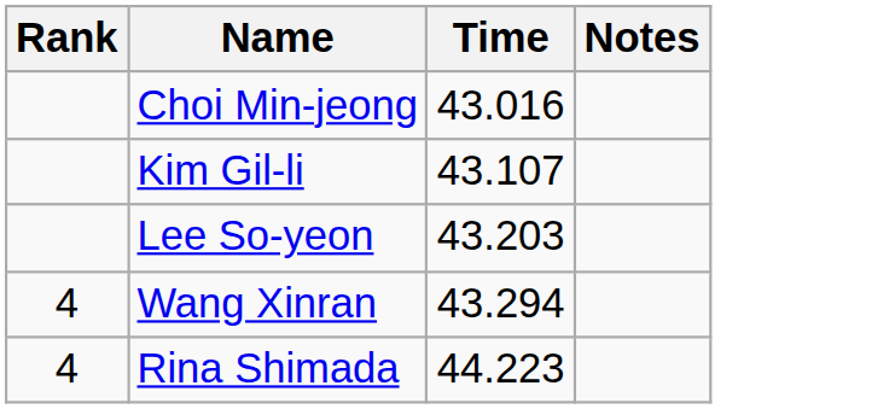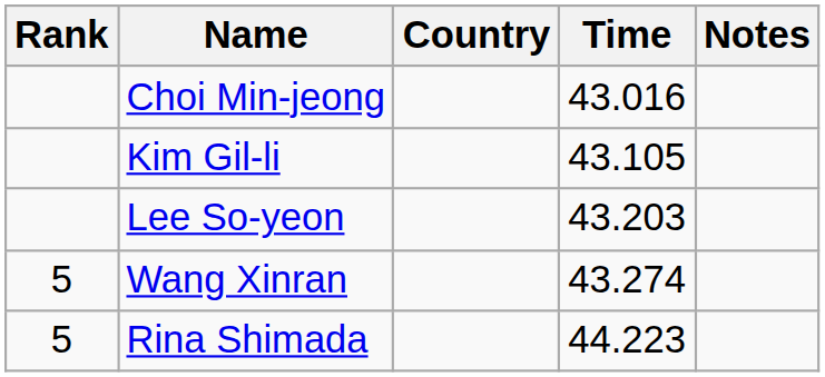+ column: Country
Kim Gil-li | Time: 43.107 -> 43.105
Wang Xinran | Rank: 4 -> 5
Wang Xinran | Time: 43.294 -> 43.274
Rina Shimada | Rank: 4 -> 5
